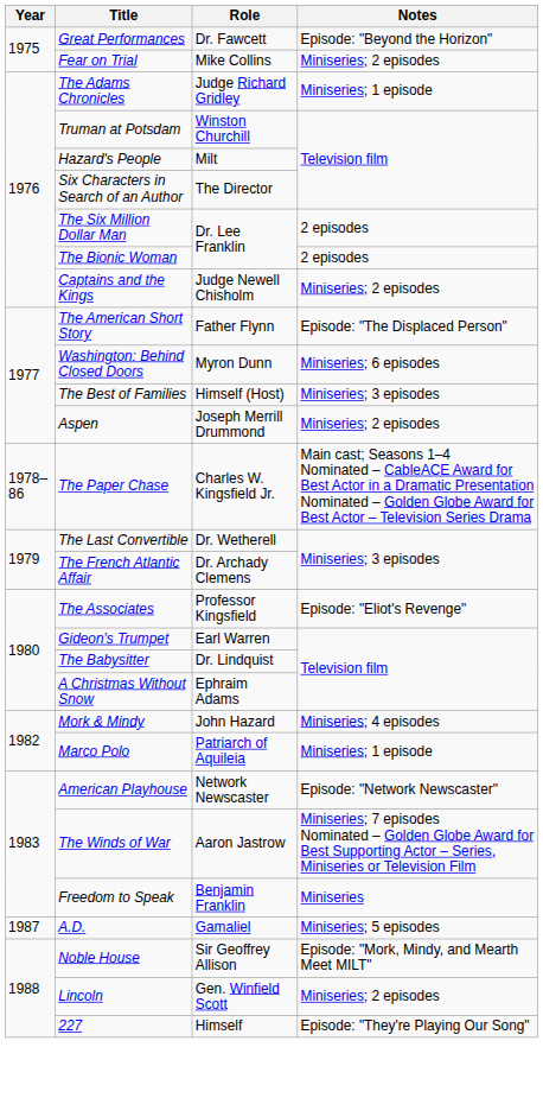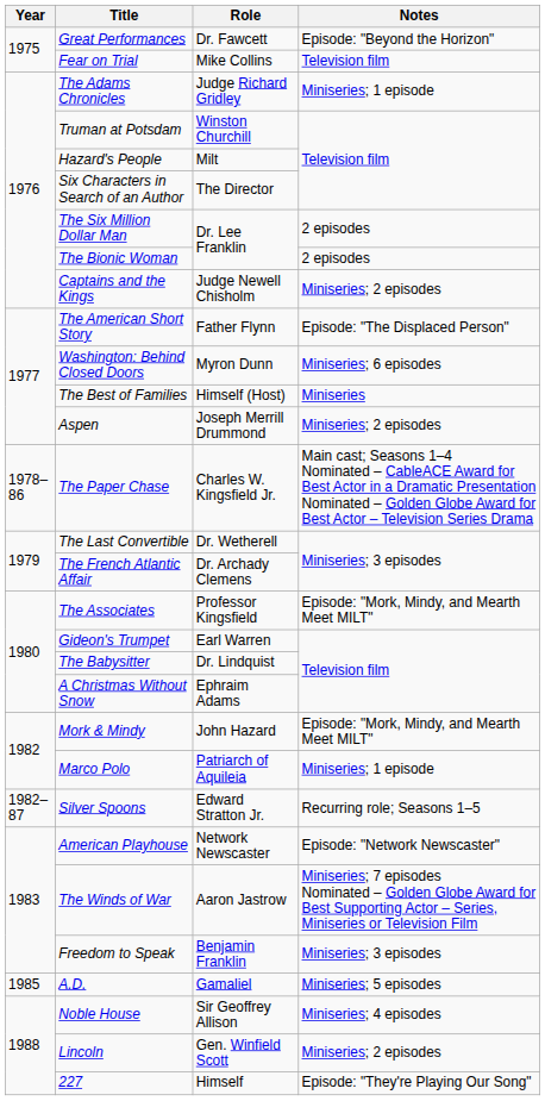Fear on Trial | Notes: Miniseries; 2 episodes -> Television film
The Best of Families | Notes: Miniseries; 3 episodes -> Miniseries
The Associates | Notes: Episode: "Eliot's Revenge" -> Episode: "Mork, Mindy, and Mearth Meet MILT"
Mork & Mindy | Notes: Miniseries; 4 episodes -> Episode: "Mork, Mindy, and Mearth Meet MILT"
+ row: 1982–87 | Silver Spoons | Edward Stratton Jr. | Recurring role; Seasons 1–5
Freedom to Speak | Notes: Miniseries -> Miniseries; 3 episodes
A.D. | Year: 1987 -> 1985
Noble House | Notes: Episode: "Mork, Mindy, and Mearth Meet MILT" -> Miniseries; 4 episodes
